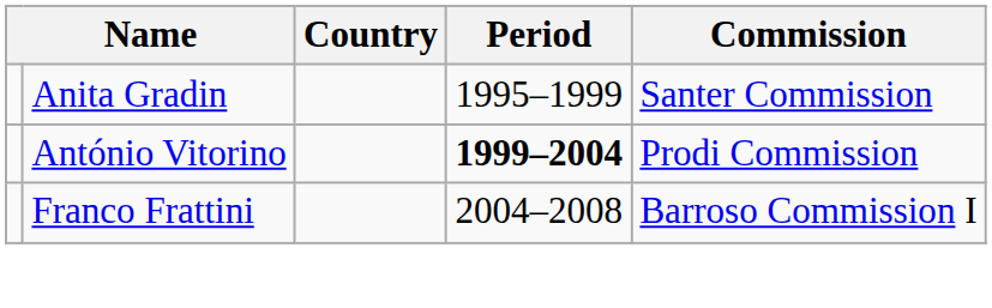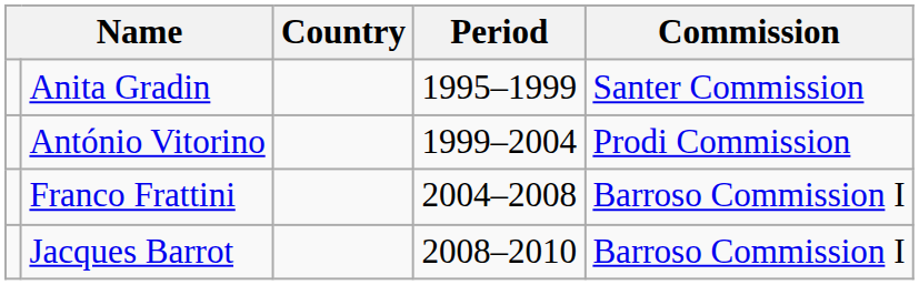António Vitorino | Period: bold -> normal
+ row: Jacques Barrot | 2008–2010 | Barroso Commission I
